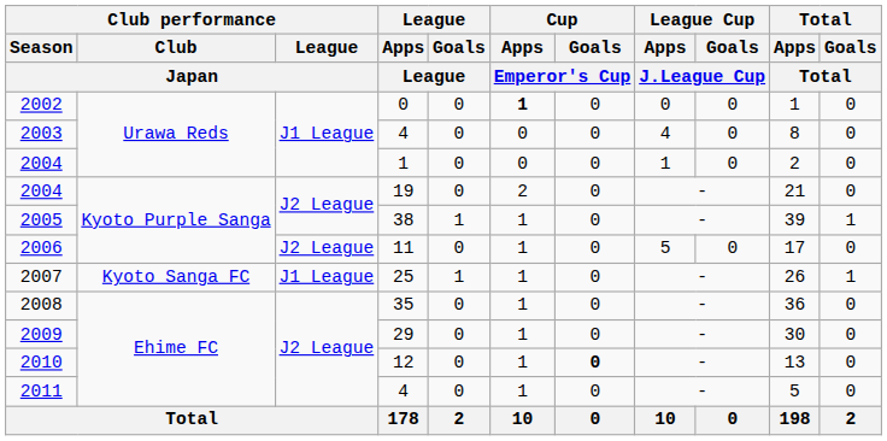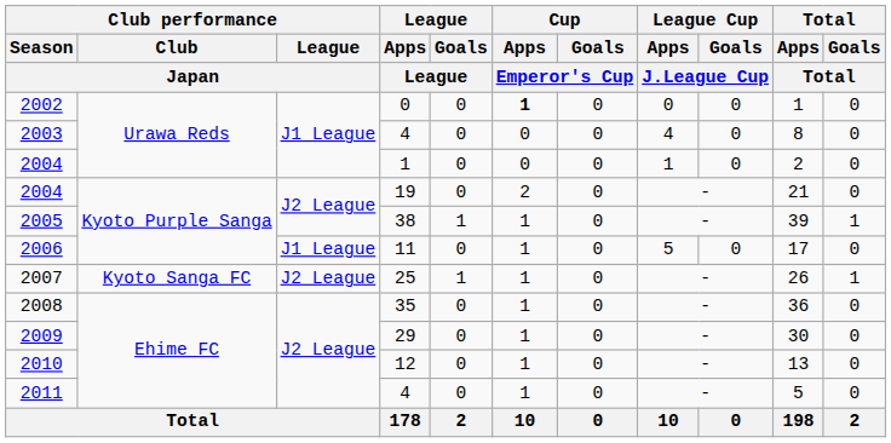2006 | Club performance / League / Japan: J2 League -> J1 League
2007 | Club performance / League / Japan: J1 League -> J2 League
2010 | Cup / Goals / Emperor's Cup: bold -> normal
